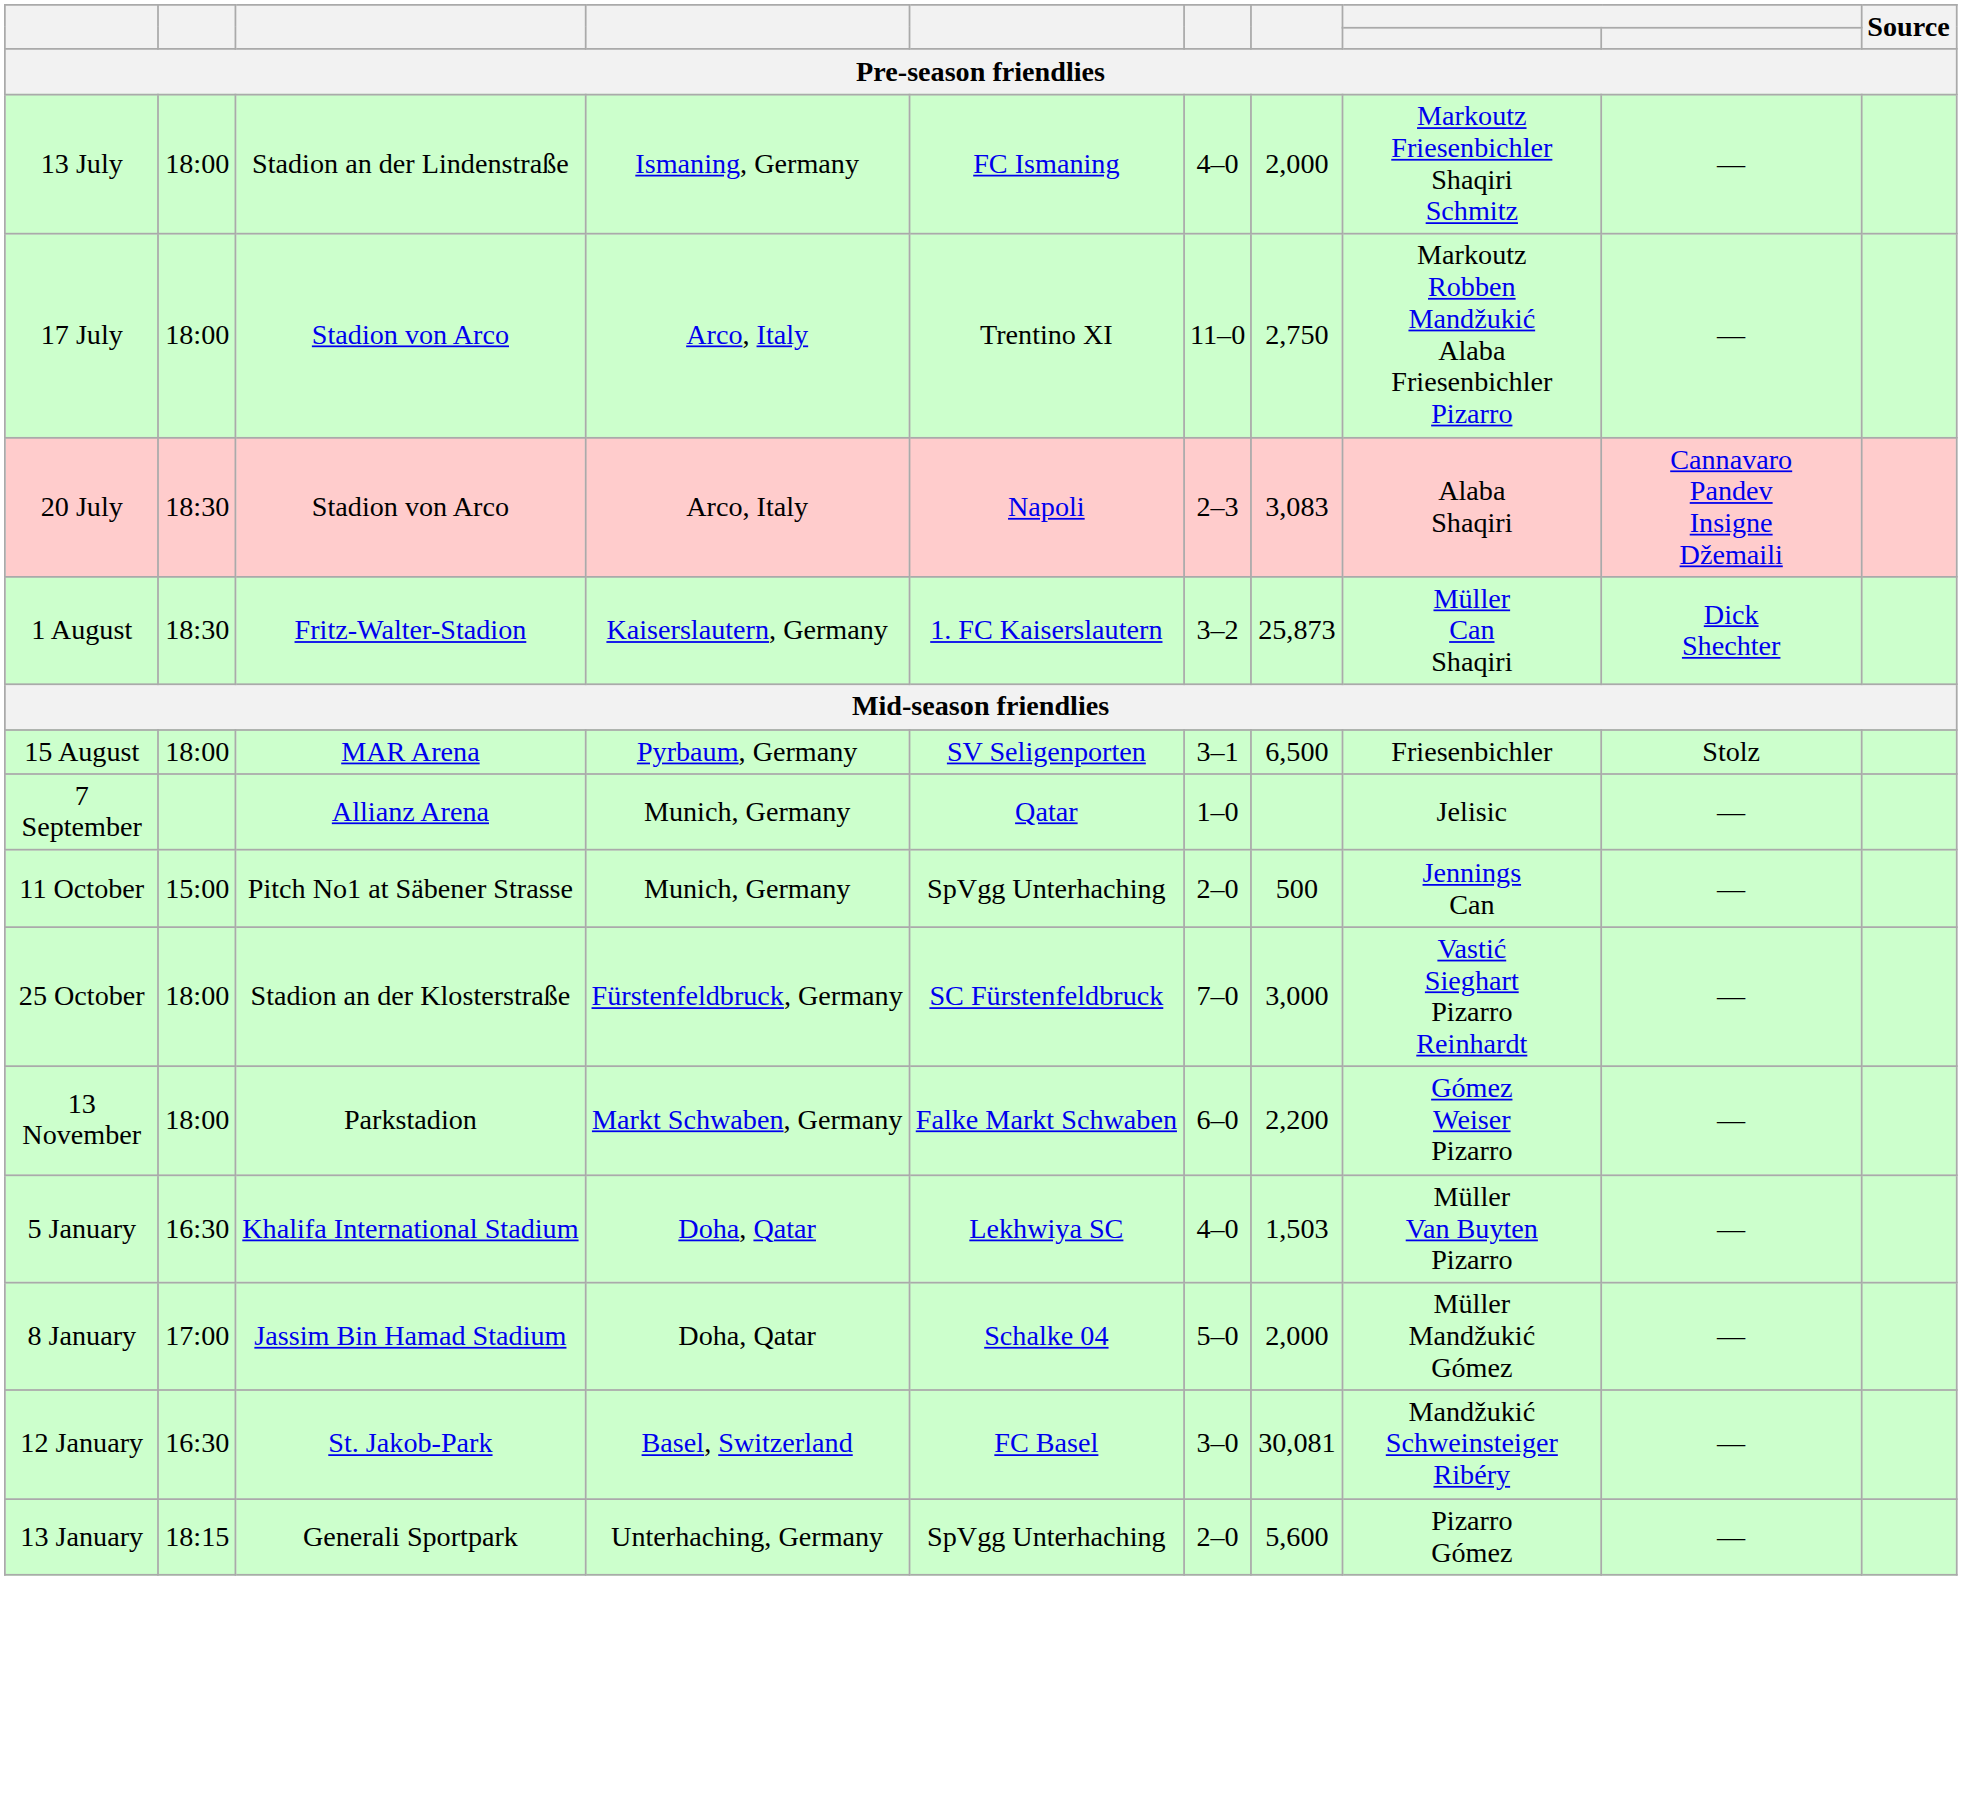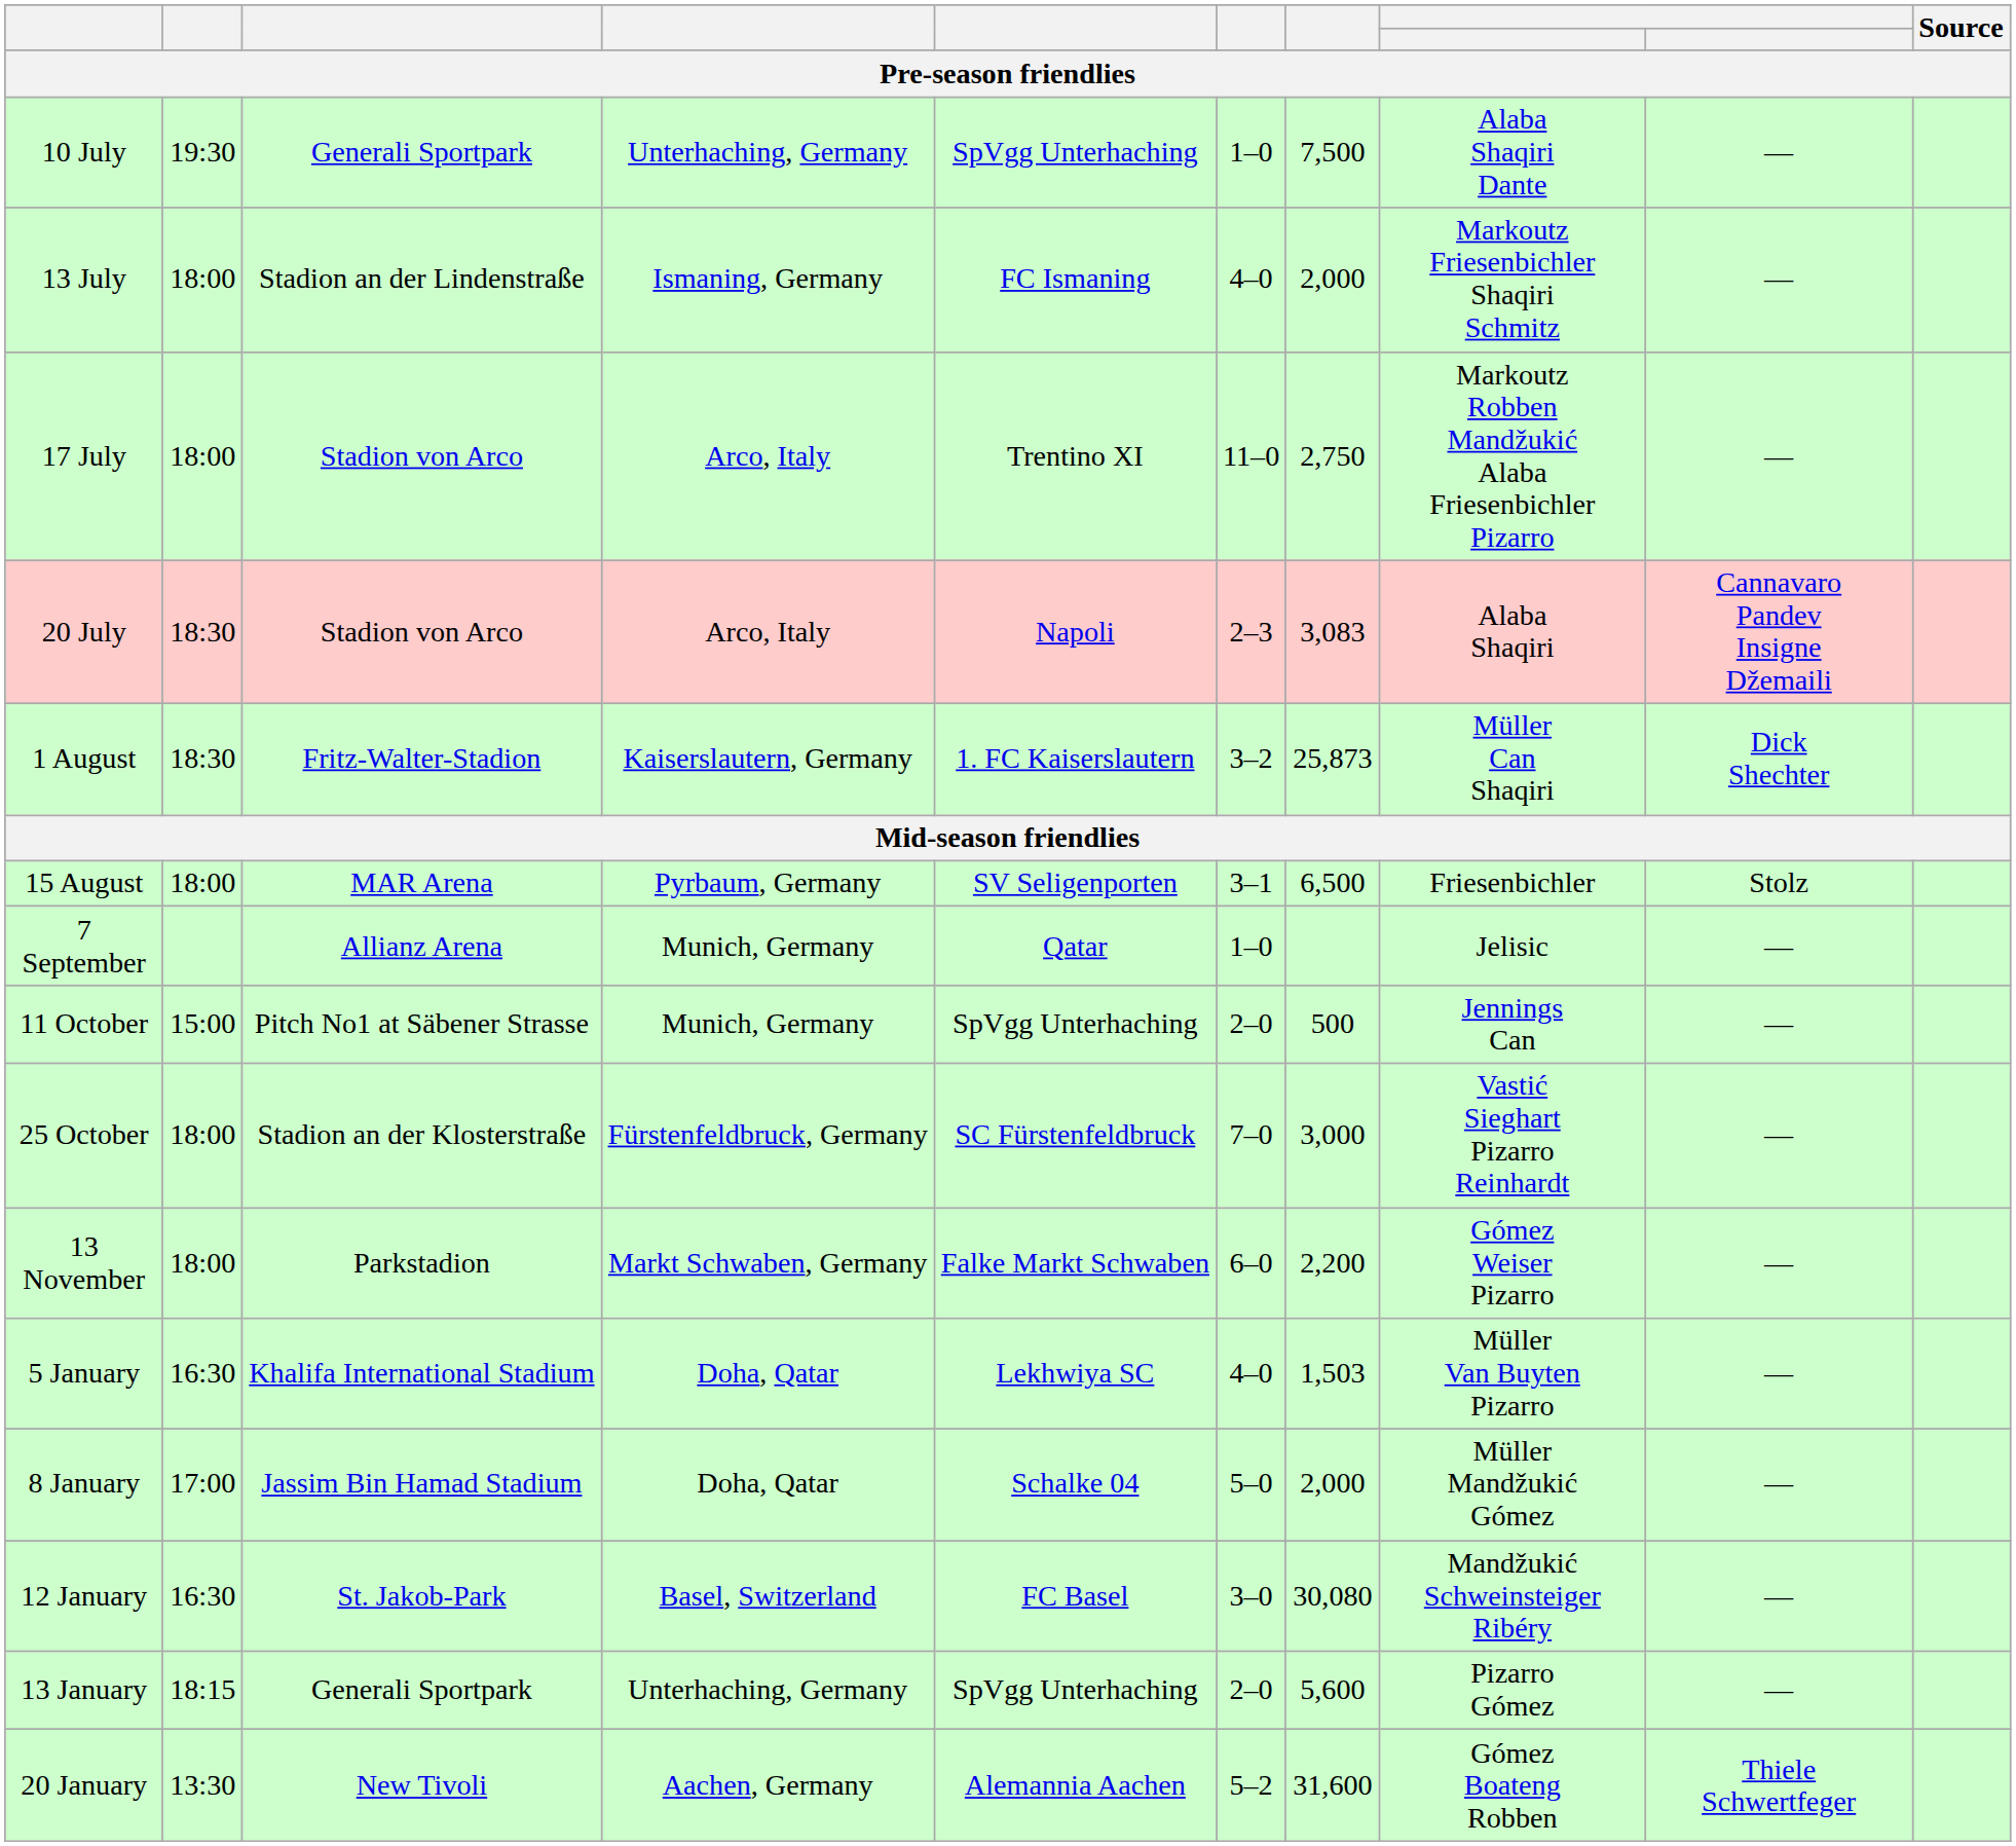+ row: 10 July | 19:30 | Generali Sportpark | Unterhaching, Germany | SpVgg Unterhaching | 1–0 | 7,500 | Alaba Shaqiri Dante | —
12 January | column 7: 30,081 -> 30,080
+ row: 20 January | 13:30 | New Tivoli | Aachen, Germany | Alemannia Aachen | 5–2 | 31,600 | Gómez Boateng Robben | Thiele Schwertfeger
